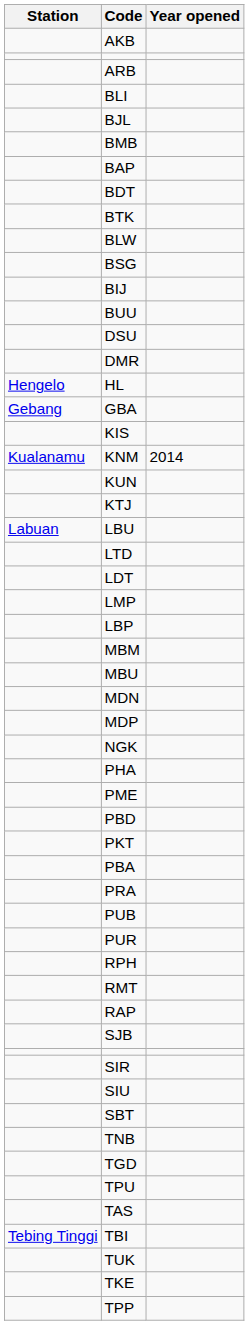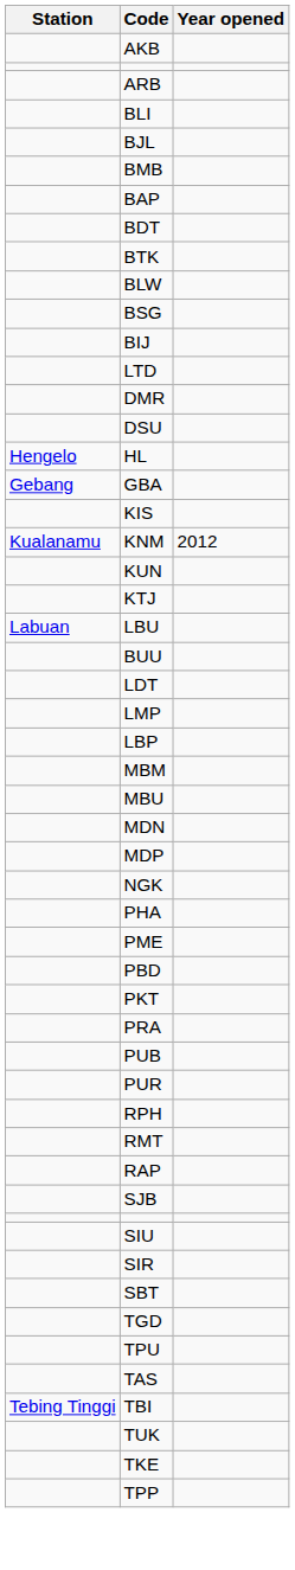rows swapped: BUU <-> LTD
rows swapped: DMR <-> DSU
KNM | Year opened: 2014 -> 2012
- row: PBA
rows swapped: SIR <-> SIU
- row: TNB
